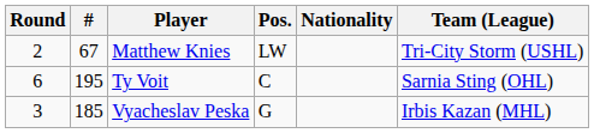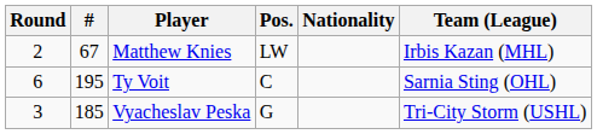Matthew Knies | Team (League): Tri-City Storm (USHL) -> Irbis Kazan (MHL)
Vyacheslav Peska | Team (League): Irbis Kazan (MHL) -> Tri-City Storm (USHL)
